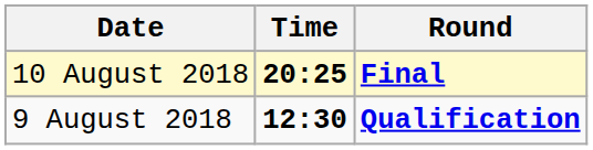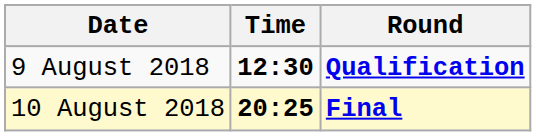rows swapped: 9 August 2018 <-> 10 August 2018
